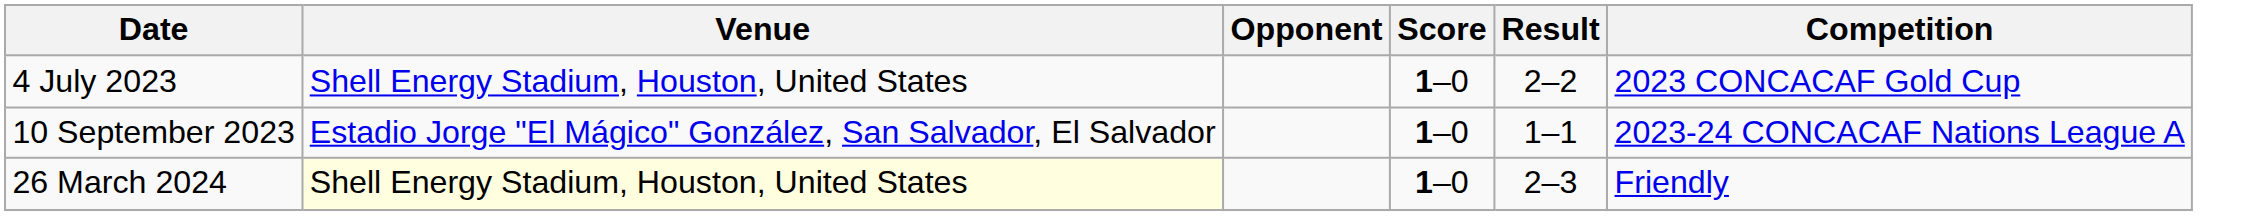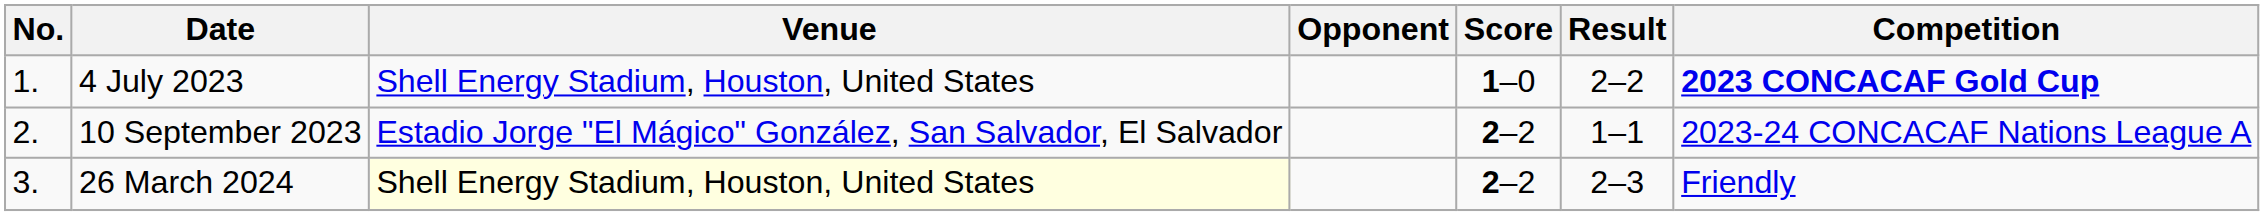+ column: No. | 1. | 2. | 3.
4 July 2023 | Competition: normal -> bold
10 September 2023 | Score: 1–0 -> 2–2
26 March 2024 | Score: 1–0 -> 2–2
